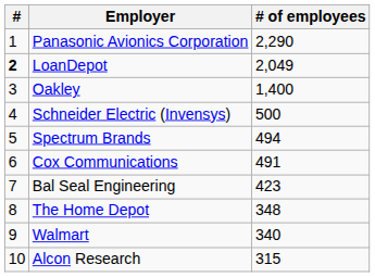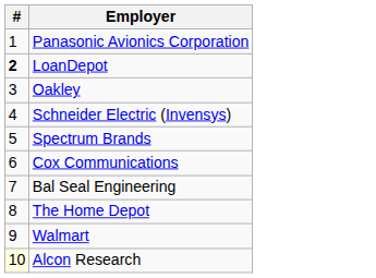- column: # of employees | 2,290 | 2,049 | 1,400 | 500 | 494 | 491 | 423 | 348 | 340 | 315
Alcon Research | #: no background -> lightyellow background
